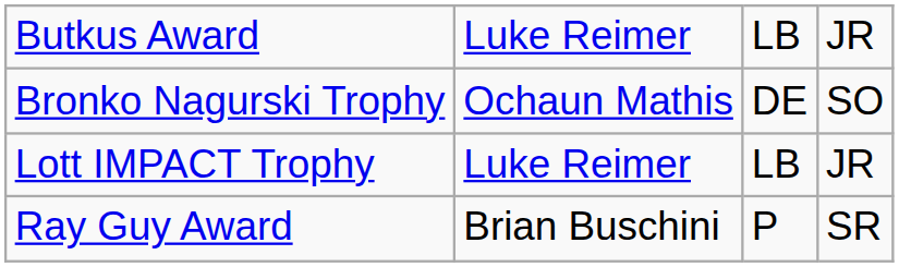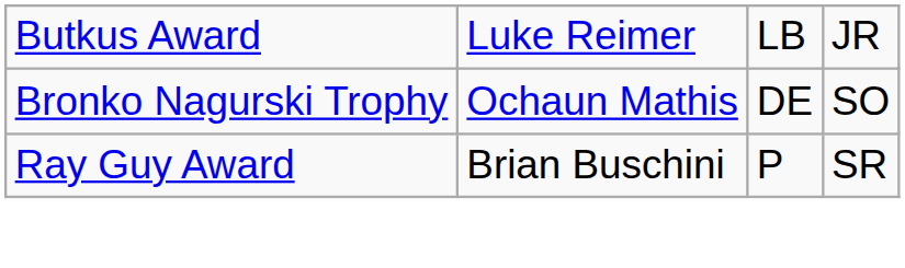- row: Lott IMPACT Trophy | Luke Reimer | LB | JR
